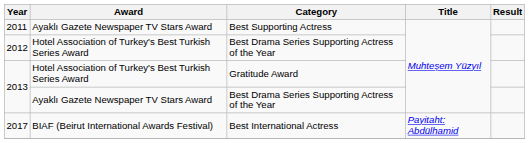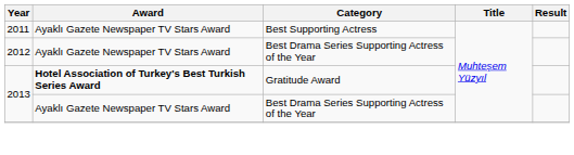2012 | Award: Hotel Association of Turkey's Best Turkish Series Award -> Ayaklı Gazete Newspaper TV Stars Award
2013 / Gratitude Award | Award: normal -> bold
- row: 2017 | BIAF (Beirut International Awards Festival) | Best International Actress | Payitaht: Abdülhamid
